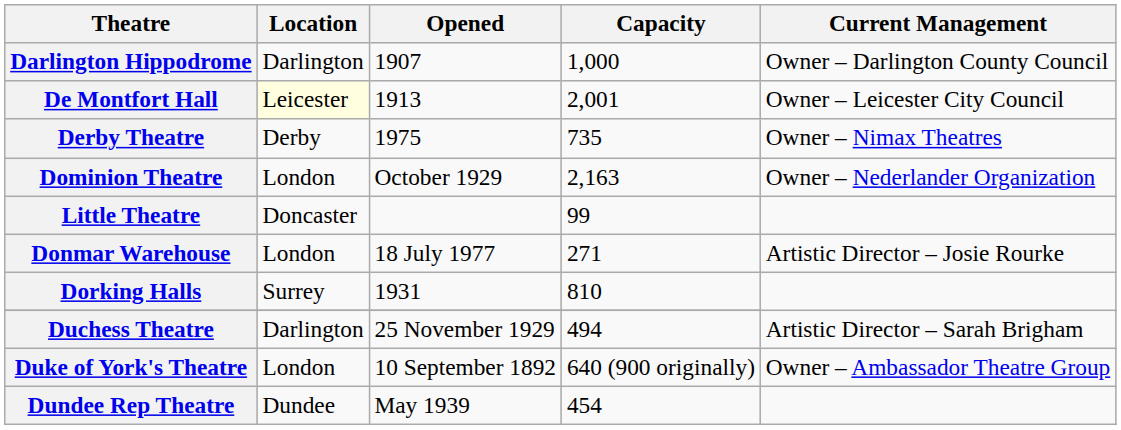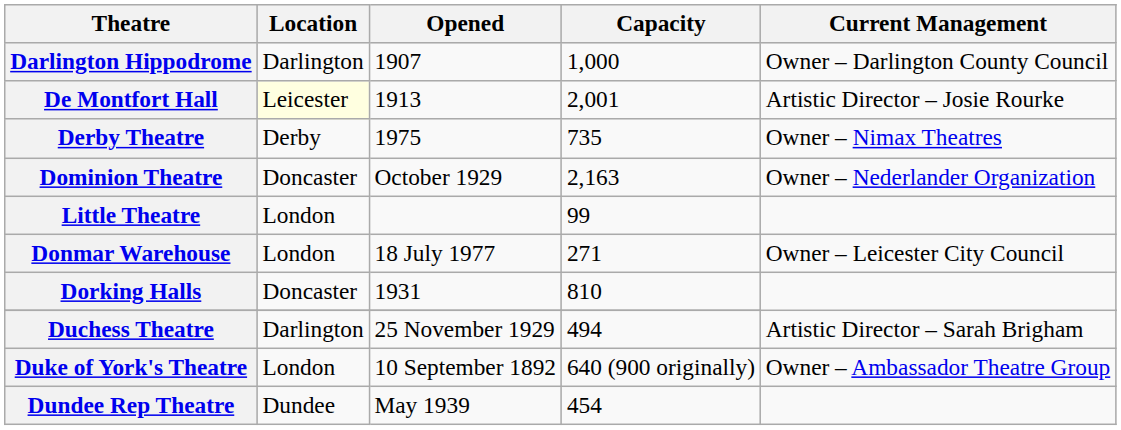De Montfort Hall | Current Management: Owner – Leicester City Council -> Artistic Director – Josie Rourke
Dominion Theatre | Location: London -> Doncaster
Little Theatre | Location: Doncaster -> London
Donmar Warehouse | Current Management: Artistic Director – Josie Rourke -> Owner – Leicester City Council
Dorking Halls | Location: Surrey -> Doncaster
